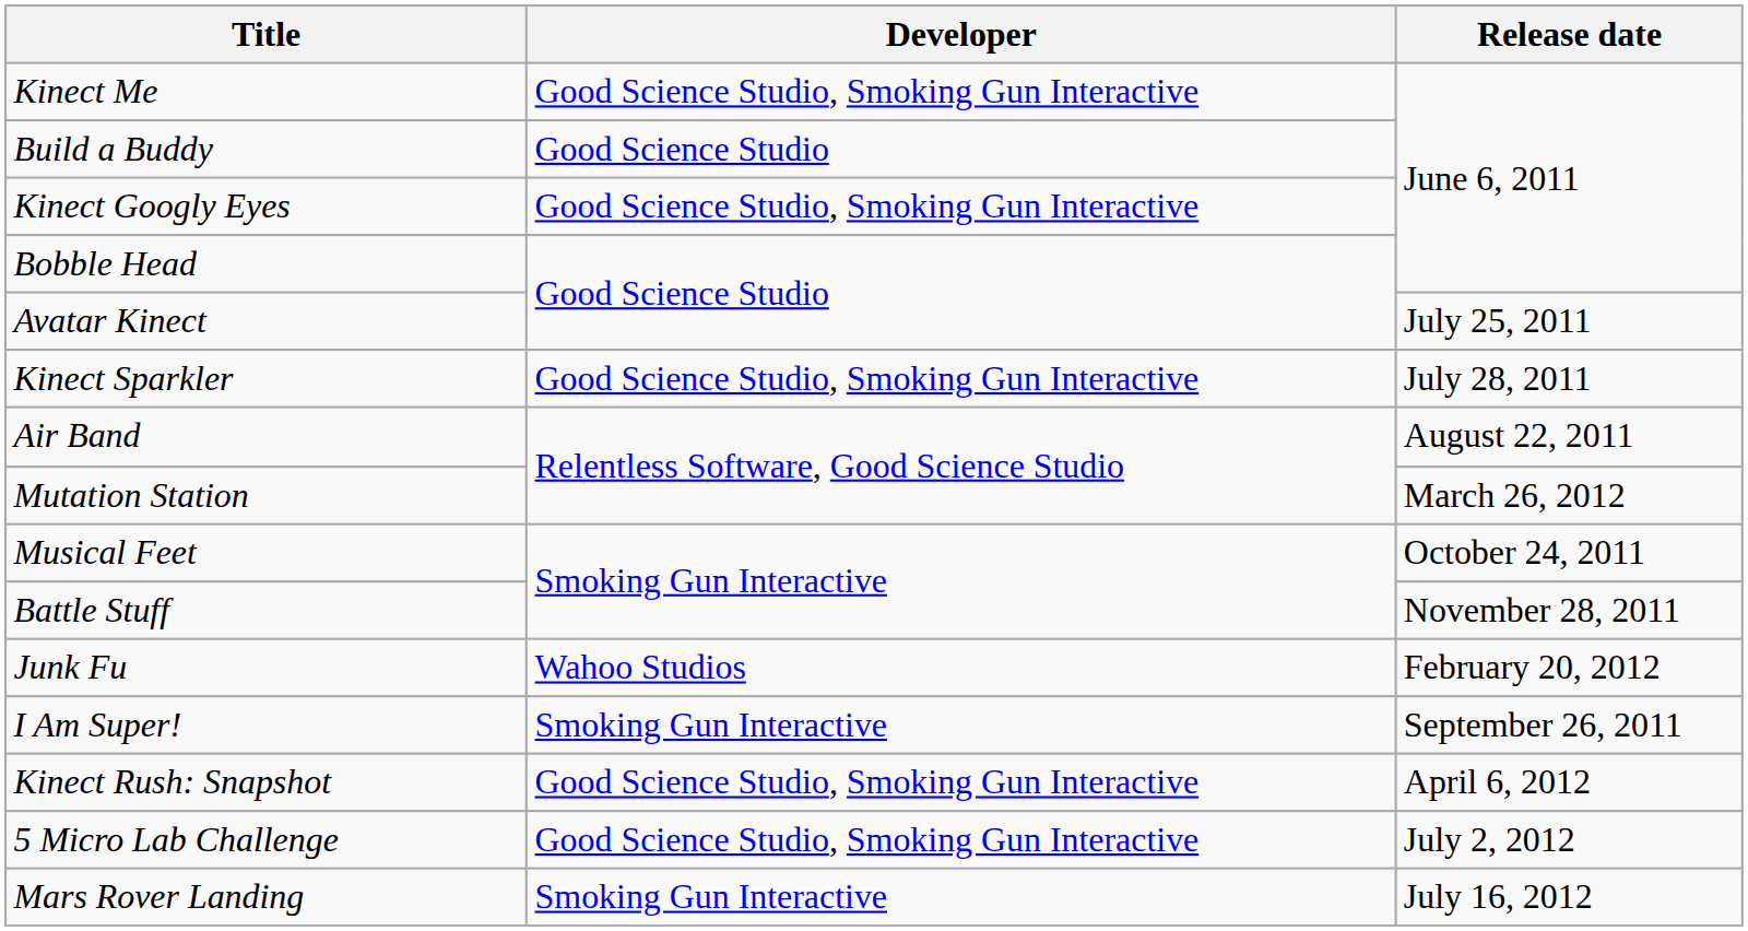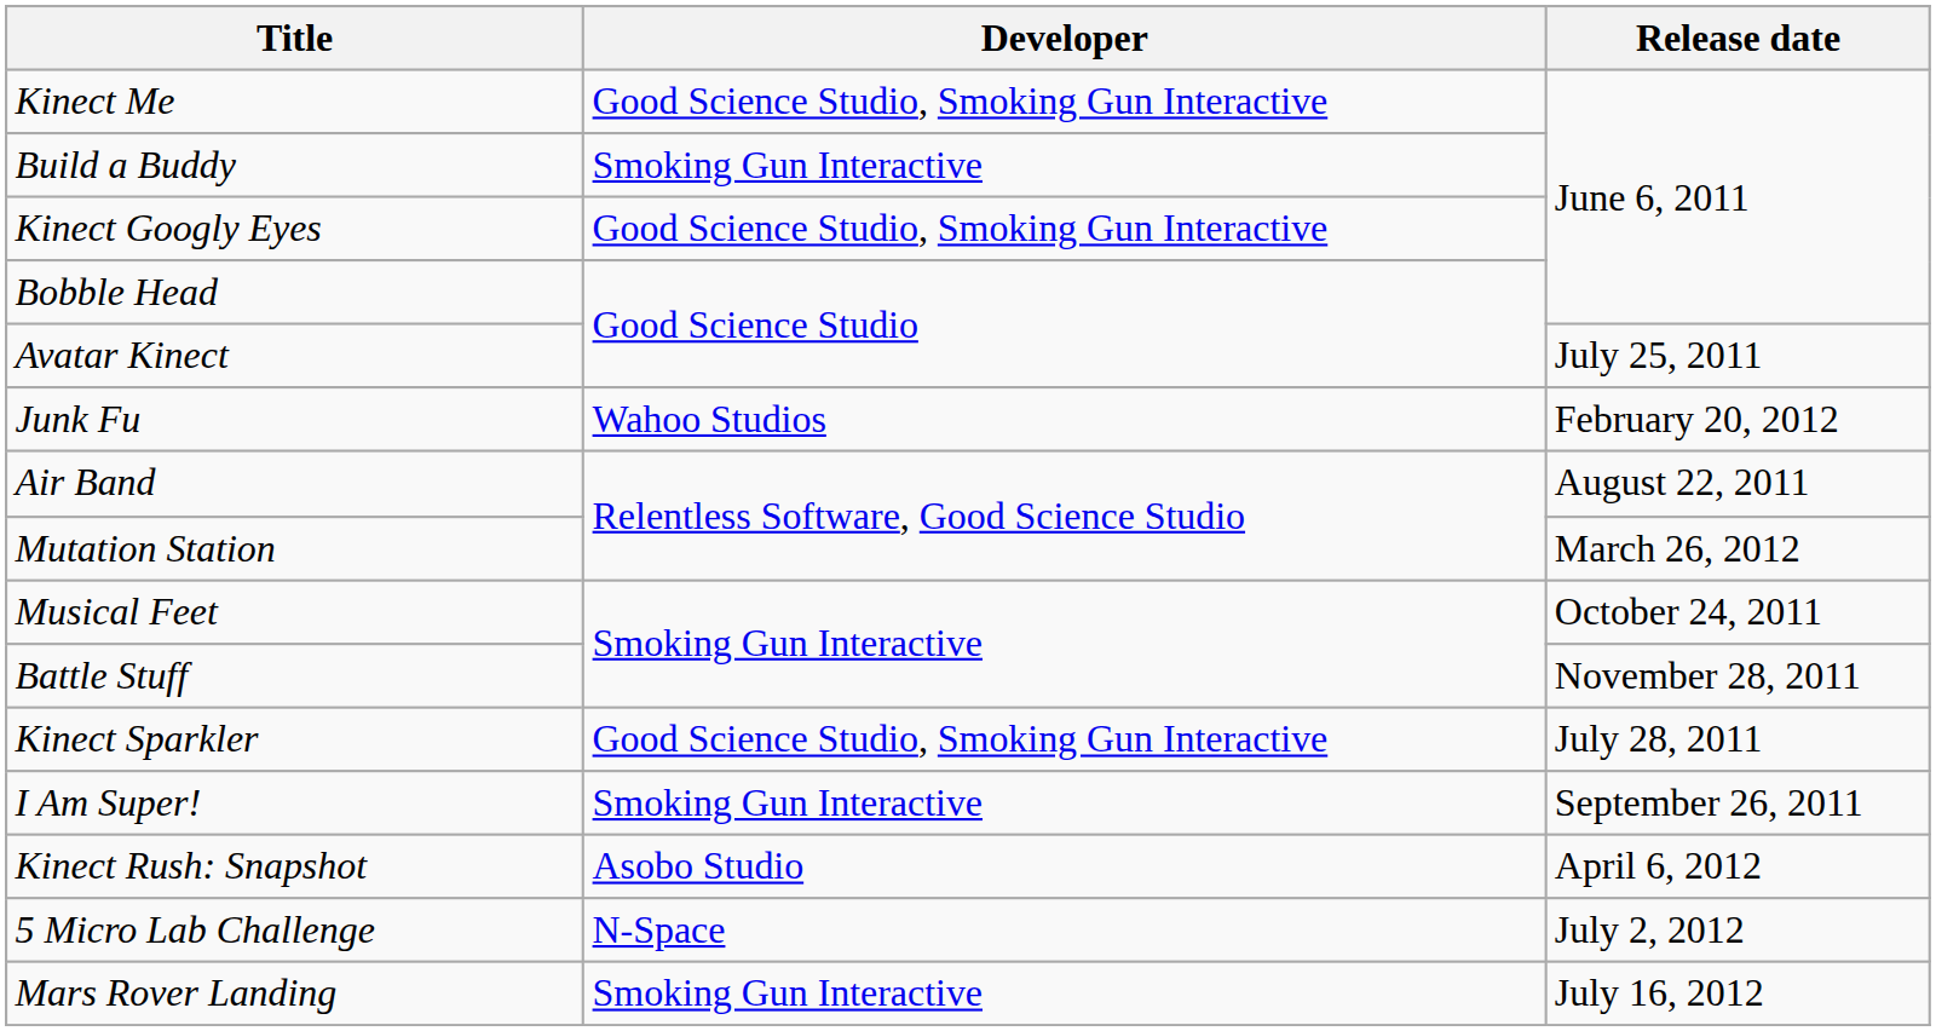Build a Buddy | Developer: Good Science Studio -> Smoking Gun Interactive
rows swapped: Kinect Sparkler <-> Junk Fu
Kinect Rush: Snapshot | Developer: Good Science Studio, Smoking Gun Interactive -> Asobo Studio
5 Micro Lab Challenge | Developer: Good Science Studio, Smoking Gun Interactive -> N-Space
